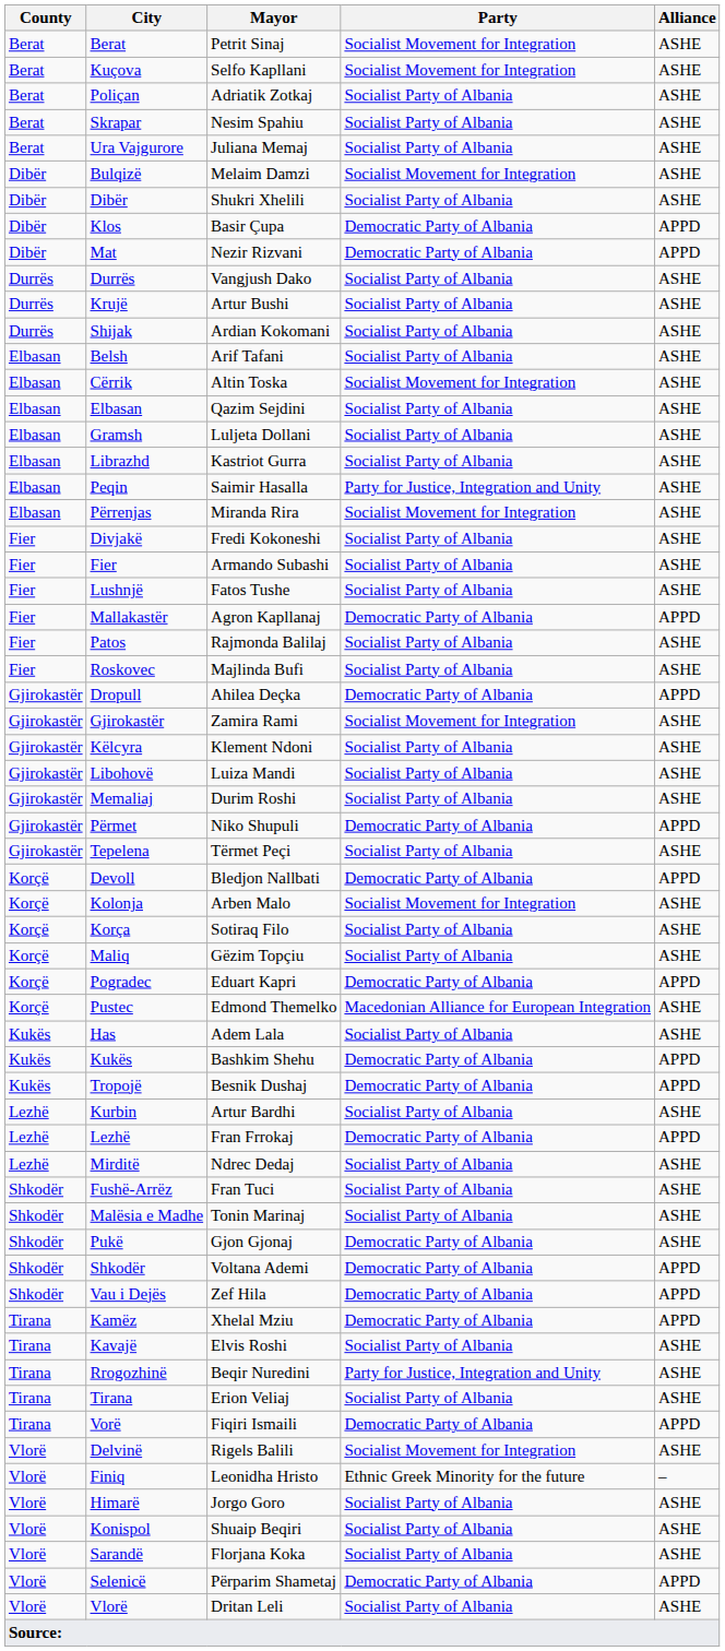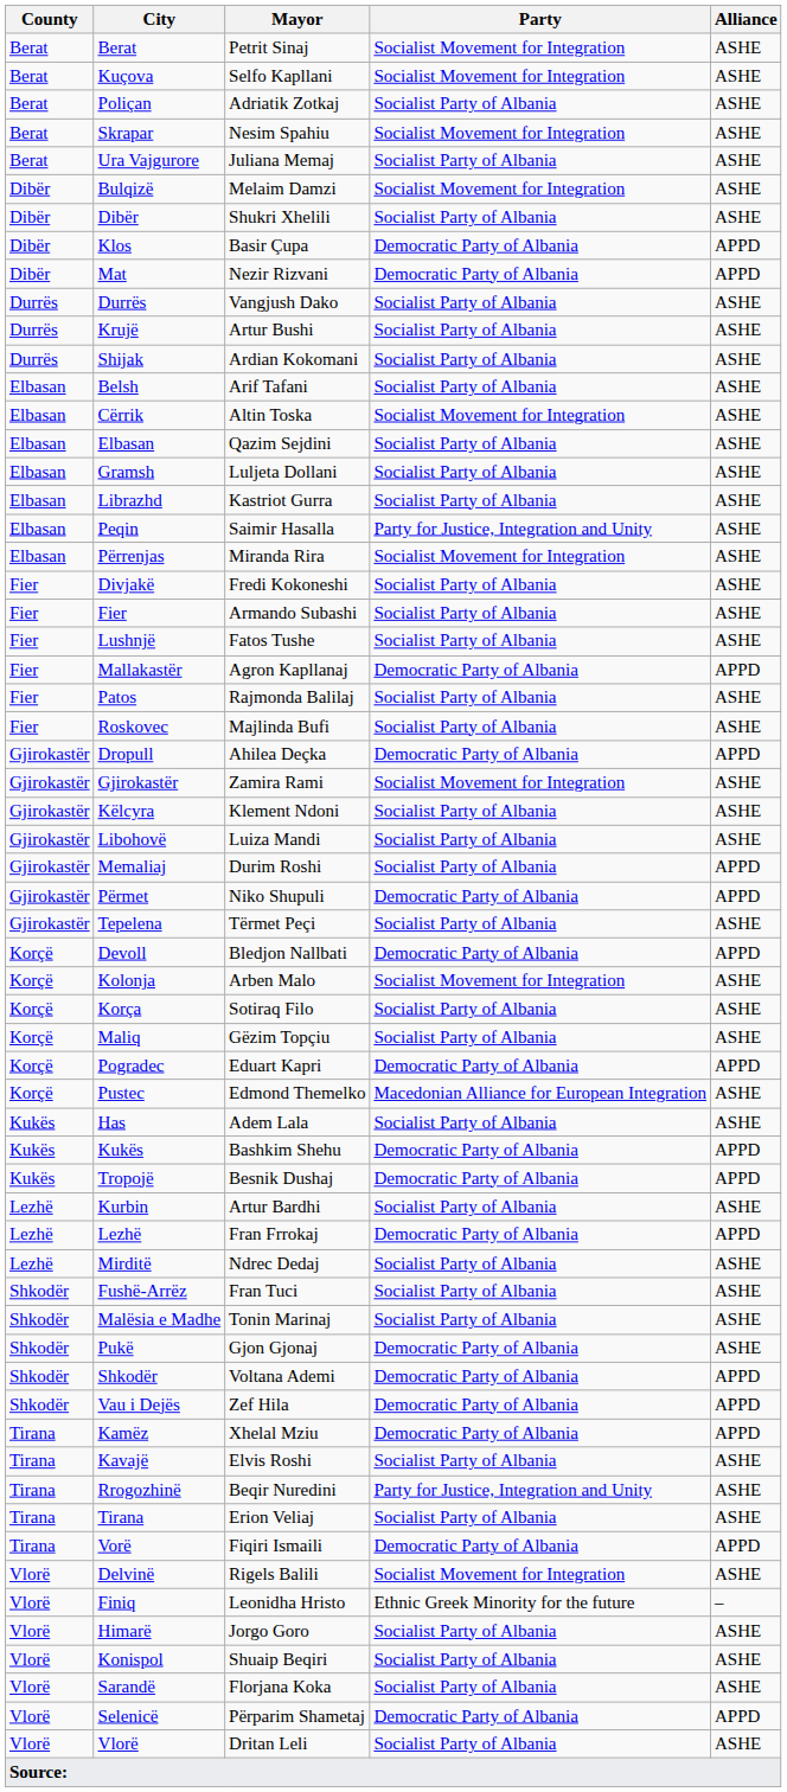Skrapar | Party: Socialist Party of Albania -> Socialist Movement for Integration
Memaliaj | Alliance: ASHE -> APPD
